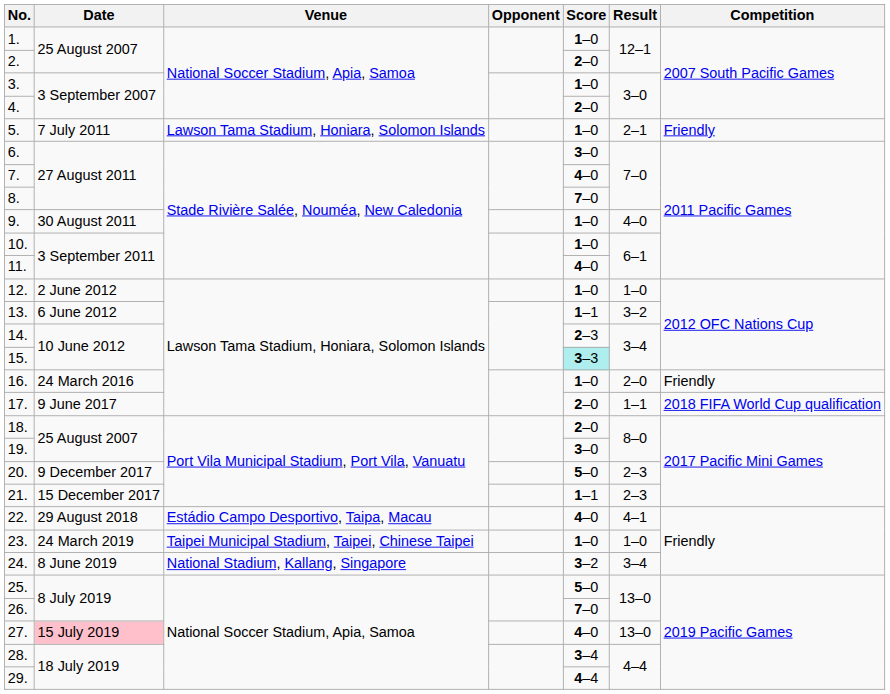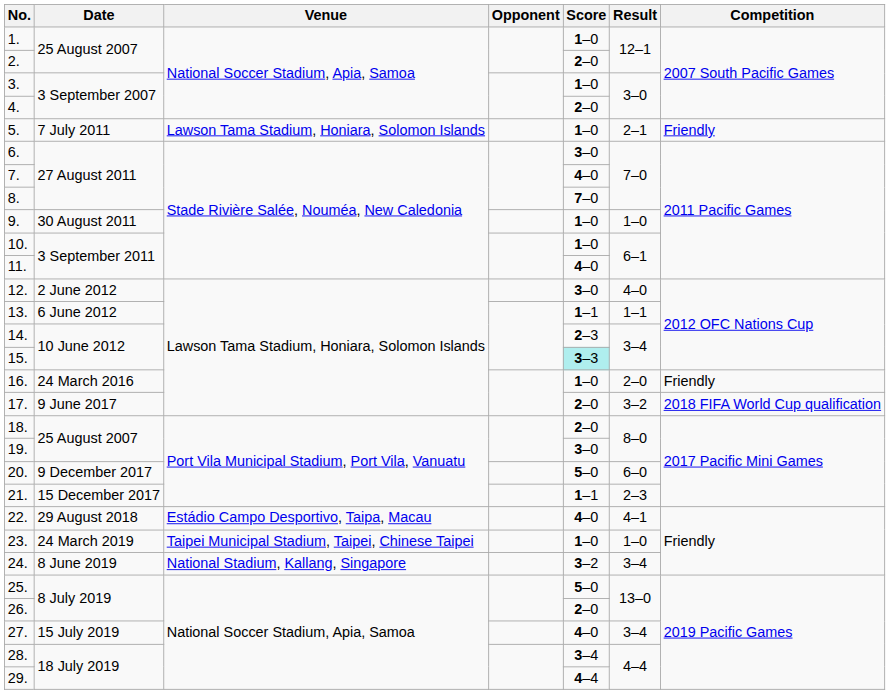9. | Result: 4–0 -> 1–0
12. | Score: 1–0 -> 3–0
12. | Result: 1–0 -> 4–0
13. | Result: 3–2 -> 1–1
17. | Result: 1–1 -> 3–2
20. | Result: 2–3 -> 6–0
26. | Score: 7–0 -> 2–0
27. | Date: pink background -> no background
27. | Result: 13–0 -> 3–4
